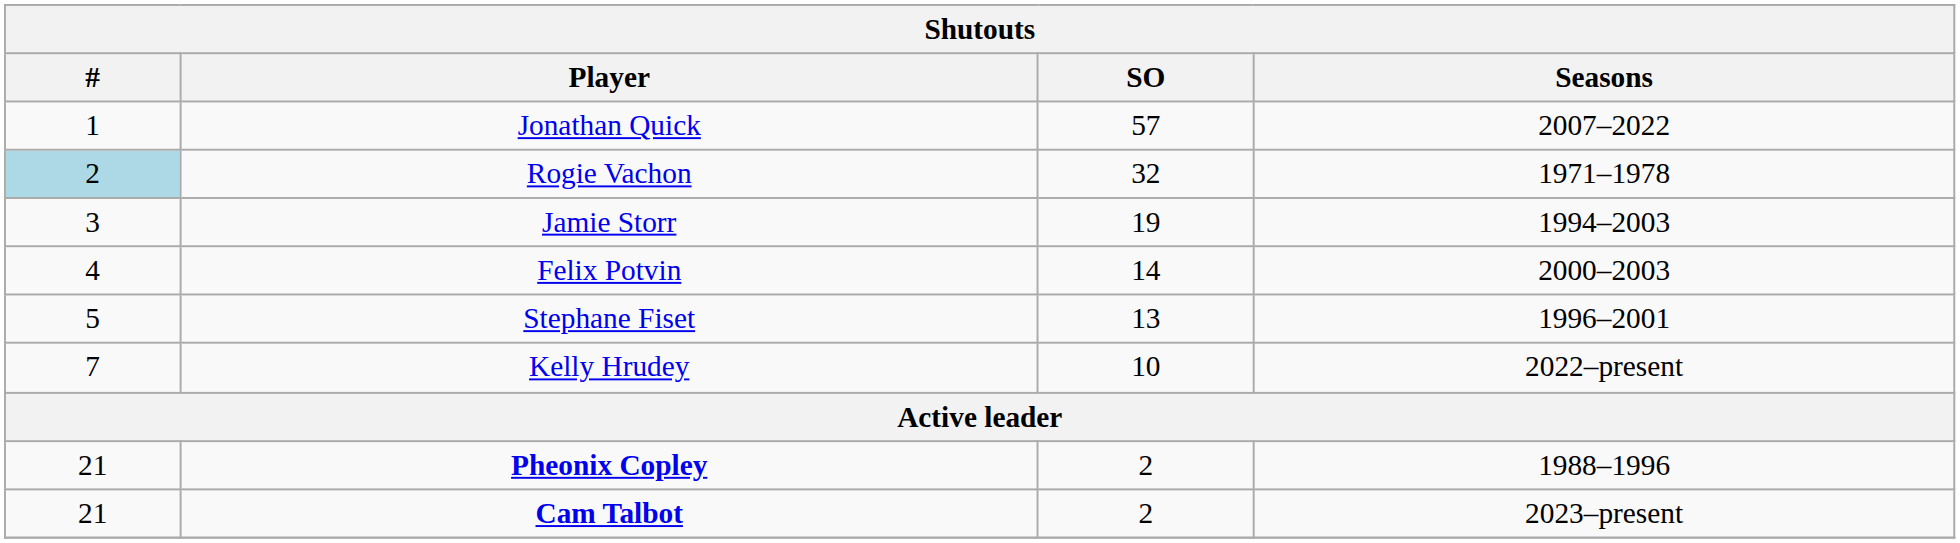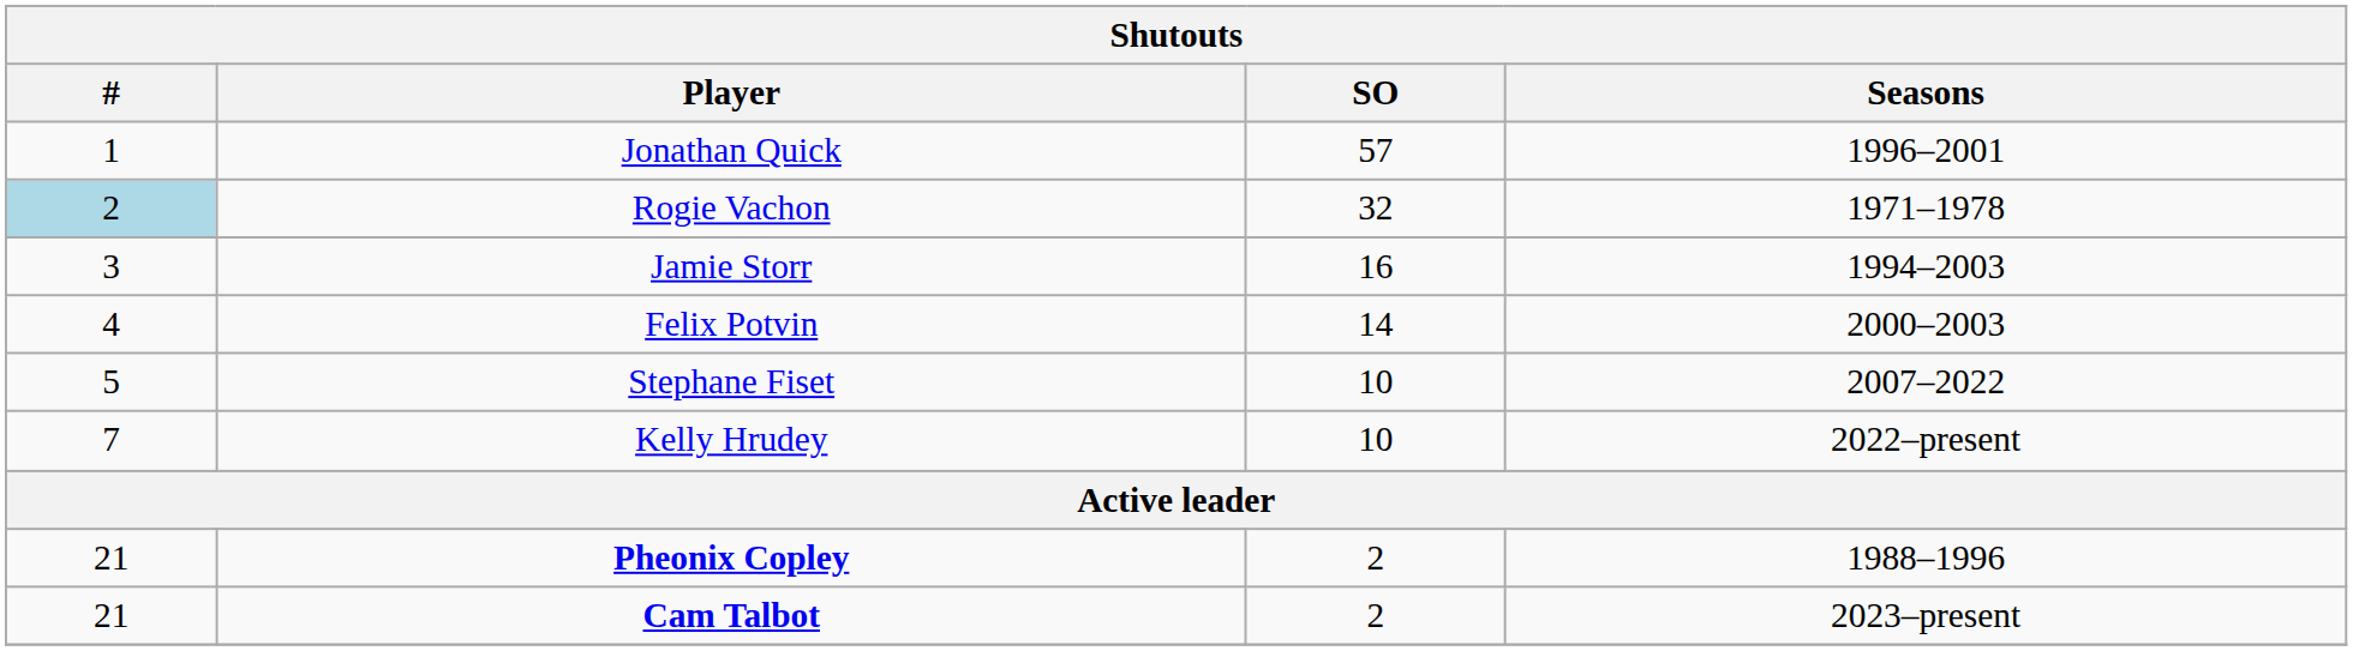Jonathan Quick | Seasons: 2007–2022 -> 1996–2001
Jamie Storr | SO: 19 -> 16
Stephane Fiset | SO: 13 -> 10
Stephane Fiset | Seasons: 1996–2001 -> 2007–2022
